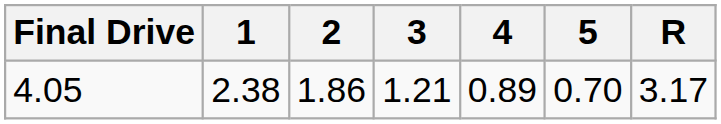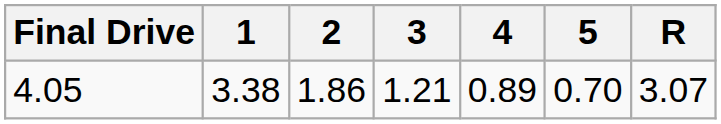4.05 | 1: 2.38 -> 3.38
4.05 | R: 3.17 -> 3.07
